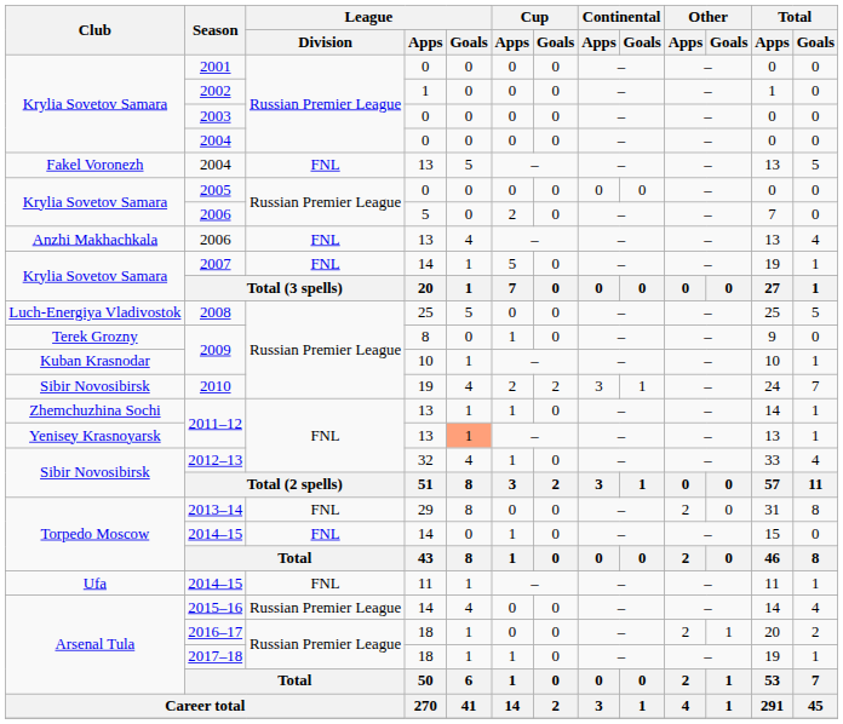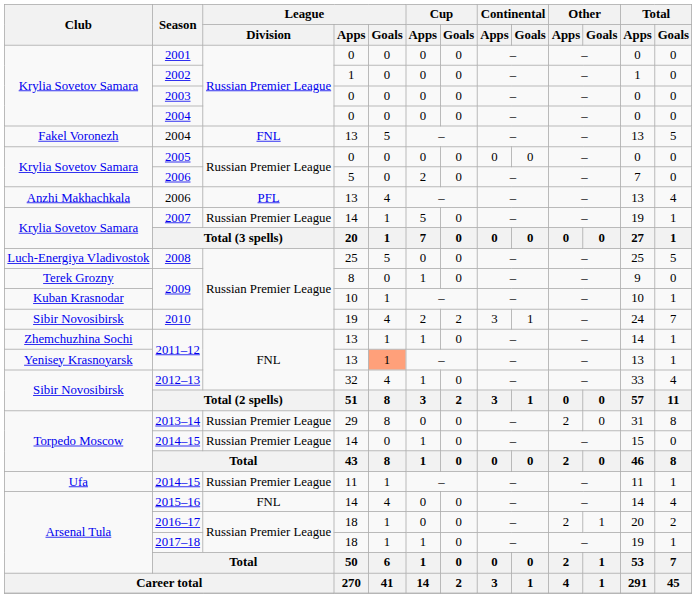Anzhi Makhachkala / 2006 | League / Division: FNL -> PFL
2007 | League / Division: FNL -> Russian Premier League
2013–14 | League / Division: FNL -> Russian Premier League
Torpedo Moscow / 2014–15 | League / Division: FNL -> Russian Premier League
Ufa / 2014–15 | League / Division: FNL -> Russian Premier League
2015–16 | League / Division: Russian Premier League -> FNL
